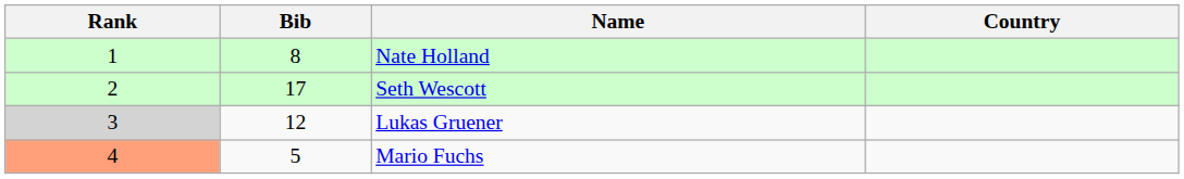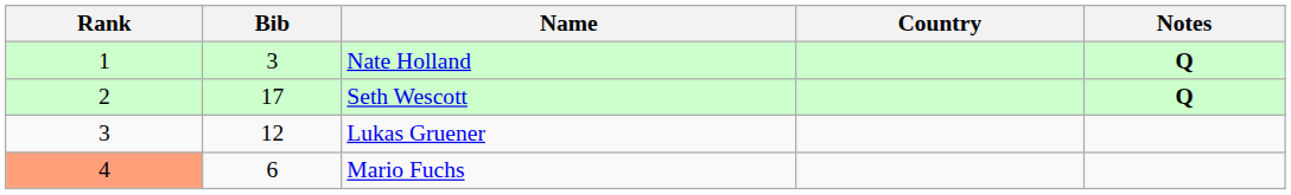+ column: Notes | Q | Q
Nate Holland | Bib: 8 -> 3
Lukas Gruener | Rank: lightgrey background -> no background
Mario Fuchs | Bib: 5 -> 6
